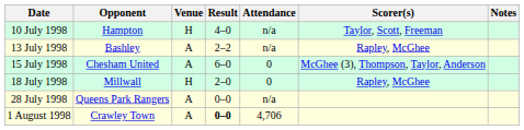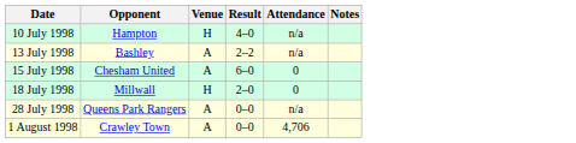- column: Scorer(s) | Taylor, Scott, Freeman | Rapley, McGhee | McGhee (3), Thompson, Taylor, Anderson | Rapley, McGhee
1 August 1998 | Result: bold -> normal
